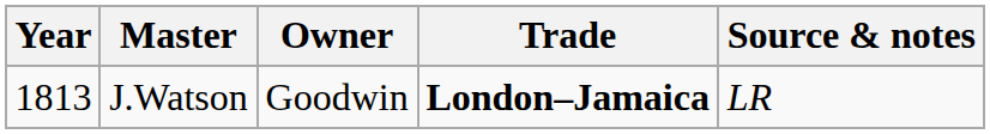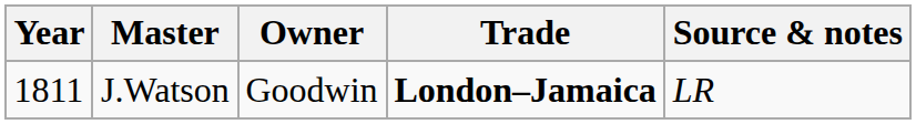J.Watson | Year: 1813 -> 1811
